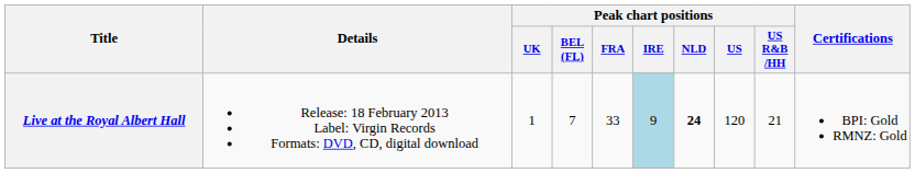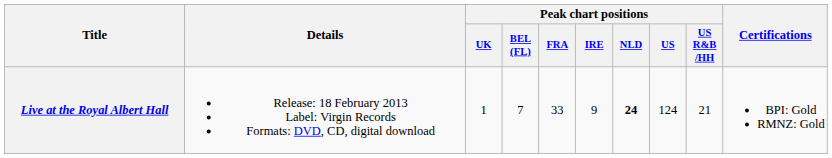Live at the Royal Albert Hall | Peak chart positions / IRE: lightblue background -> no background
Live at the Royal Albert Hall | Peak chart positions / US: 120 -> 124
